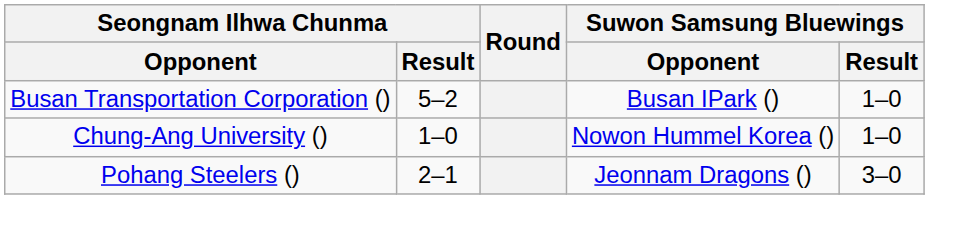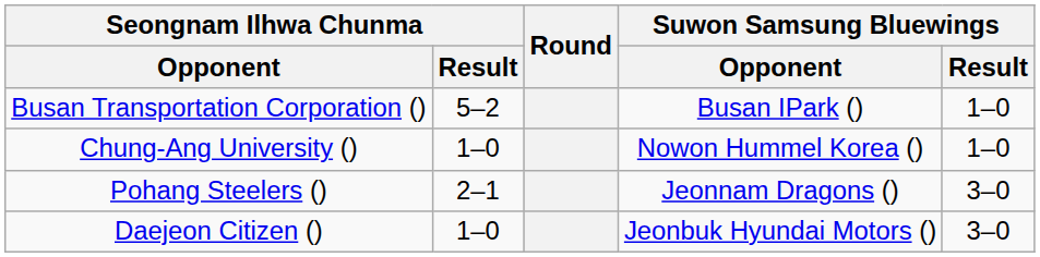+ row: Daejeon Citizen () | 1–0 | Jeonbuk Hyundai Motors () | 3–0
